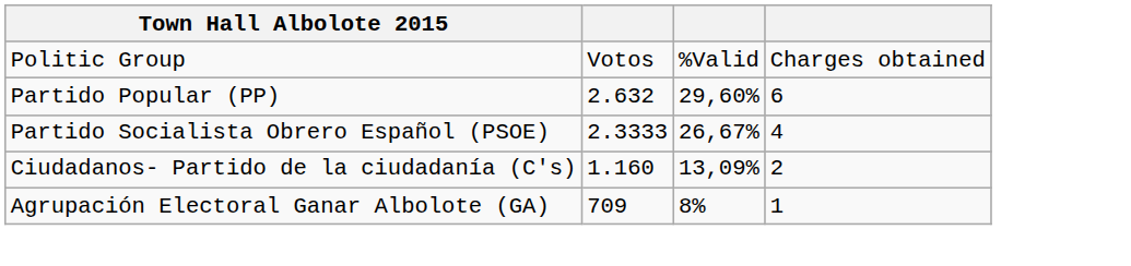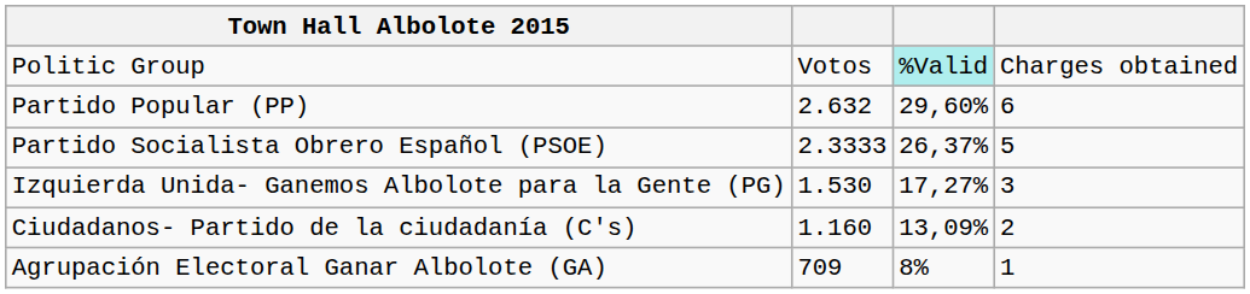Politic Group | column 3: no background -> paleturquoise background
Partido Socialista Obrero Español (PSOE) | column 3: 26,67% -> 26,37%
Partido Socialista Obrero Español (PSOE) | column 4: 4 -> 5
+ row: Izquierda Unida- Ganemos Albolote para la Gente (PG) | 1.530 | 17,27% | 3
